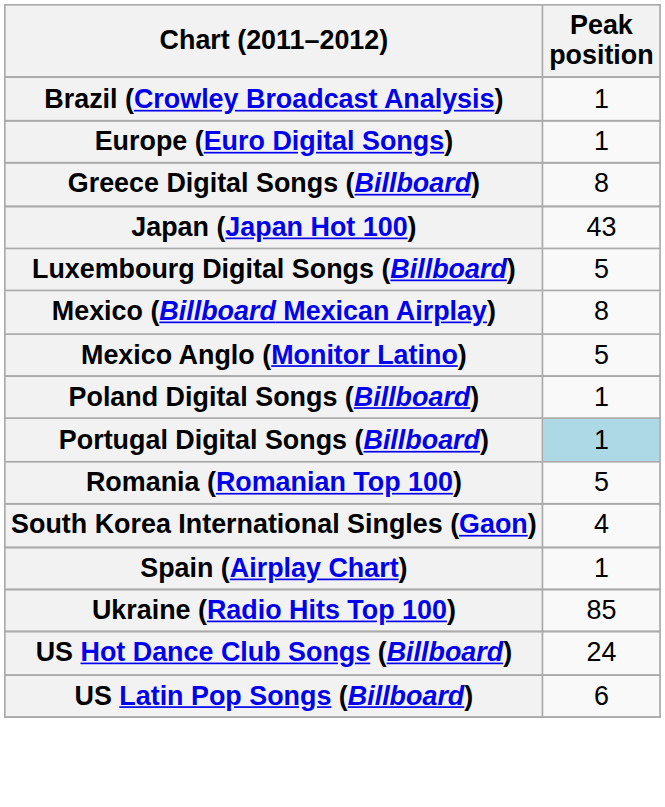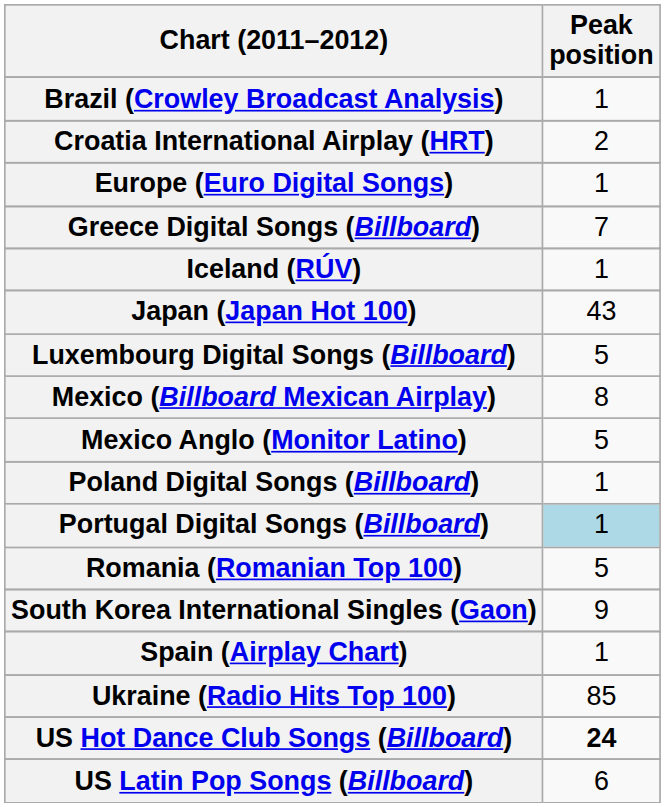+ row: Croatia International Airplay (HRT) | 2
Greece Digital Songs (Billboard) | Peak position: 8 -> 7
+ row: Iceland (RÚV) | 1
South Korea International Singles (Gaon) | Peak position: 4 -> 9
US Hot Dance Club Songs (Billboard) | Peak position: normal -> bold
